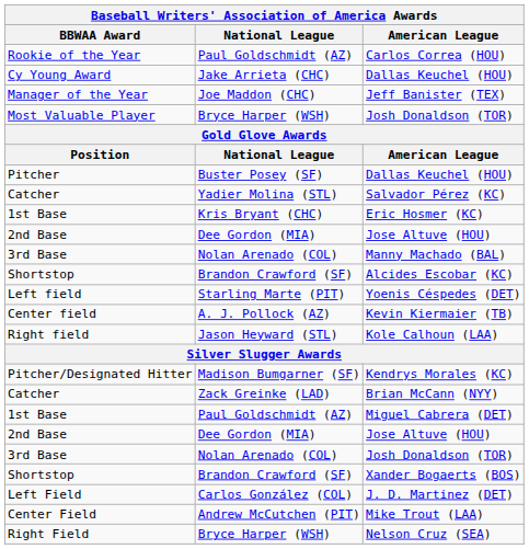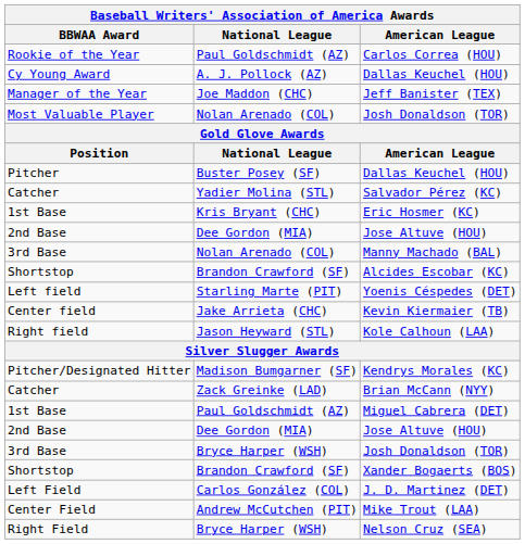Cy Young Award / Dallas Keuchel (HOU) | National League: Jake Arrieta (CHC) -> A. J. Pollock (AZ)
Most Valuable Player / Josh Donaldson (TOR) | National League: Bryce Harper (WSH) -> Nolan Arenado (COL)
Kevin Kiermaier (TB) | National League: A. J. Pollock (AZ) -> Jake Arrieta (CHC)
3rd Base / Josh Donaldson (TOR) | National League: Nolan Arenado (COL) -> Bryce Harper (WSH)
